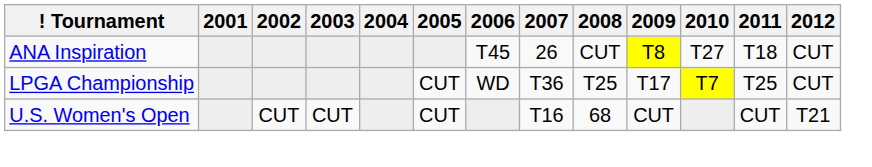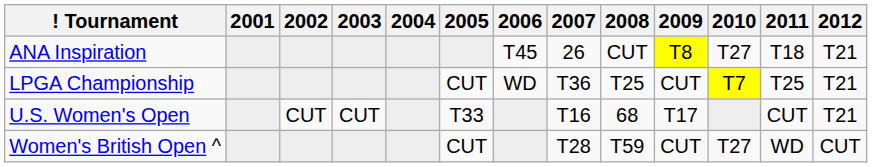ANA Inspiration | 2012: CUT -> T21
LPGA Championship | 2009: T17 -> CUT
LPGA Championship | 2012: CUT -> T21
U.S. Women's Open | 2005: CUT -> T33
U.S. Women's Open | 2009: CUT -> T17
+ row: Women's British Open ^ | CUT | T28 | T59 | CUT | T27 | WD | CUT
